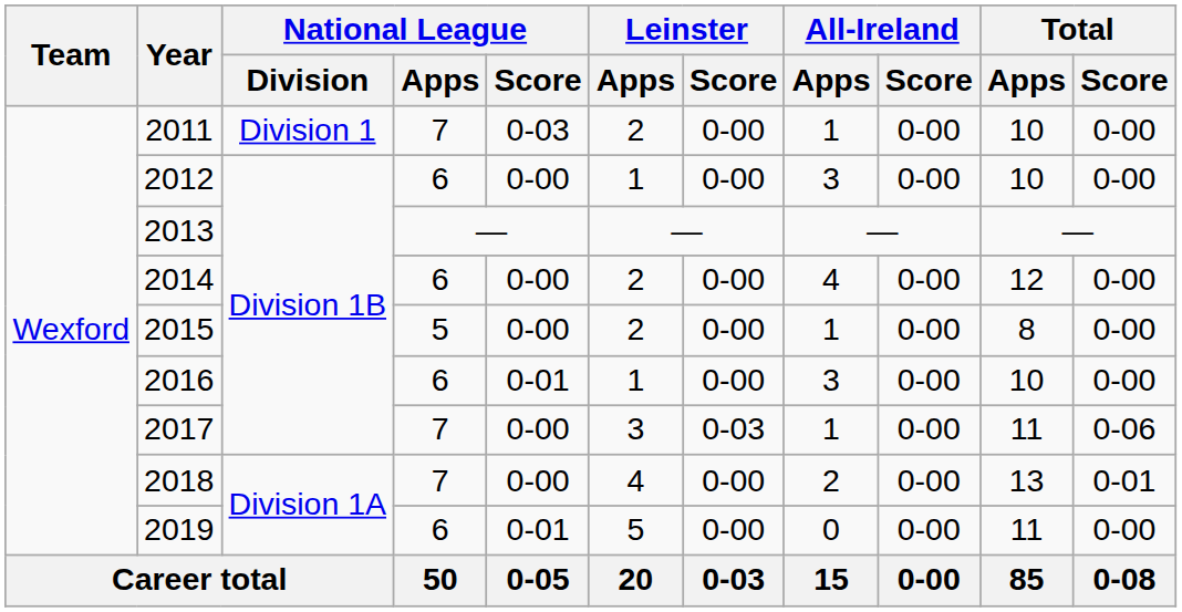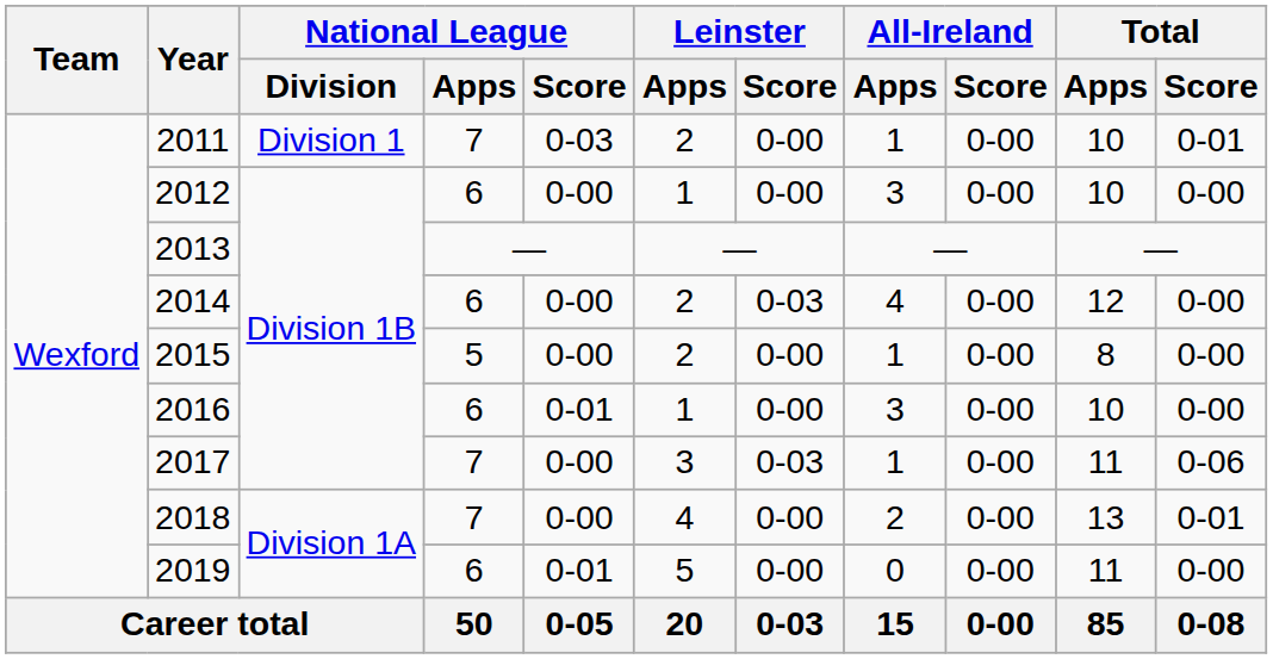2011 | Total / Score: 0-00 -> 0-01
2014 | Leinster / Score: 0-00 -> 0-03
